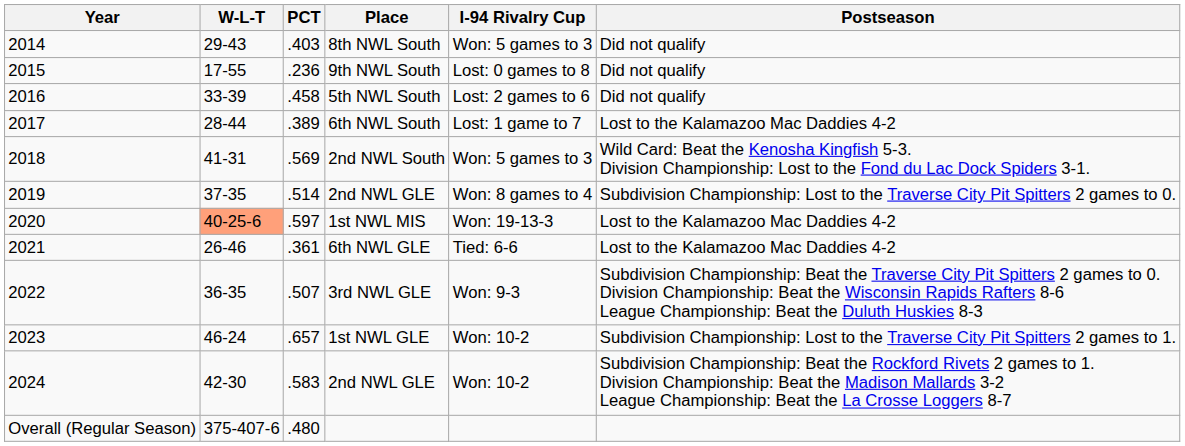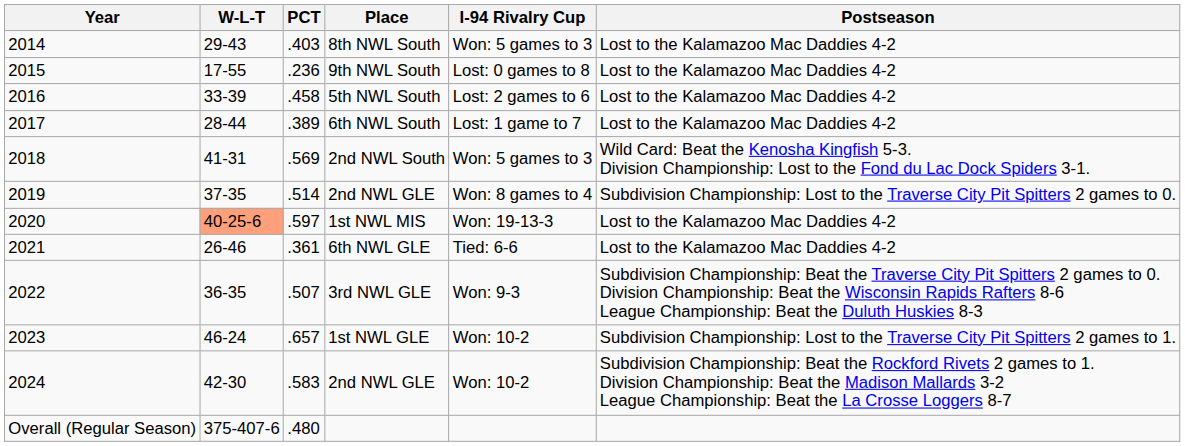8th NWL South | Postseason: Did not qualify -> Lost to the Kalamazoo Mac Daddies 4-2
9th NWL South | Postseason: Did not qualify -> Lost to the Kalamazoo Mac Daddies 4-2
5th NWL South | Postseason: Did not qualify -> Lost to the Kalamazoo Mac Daddies 4-2
